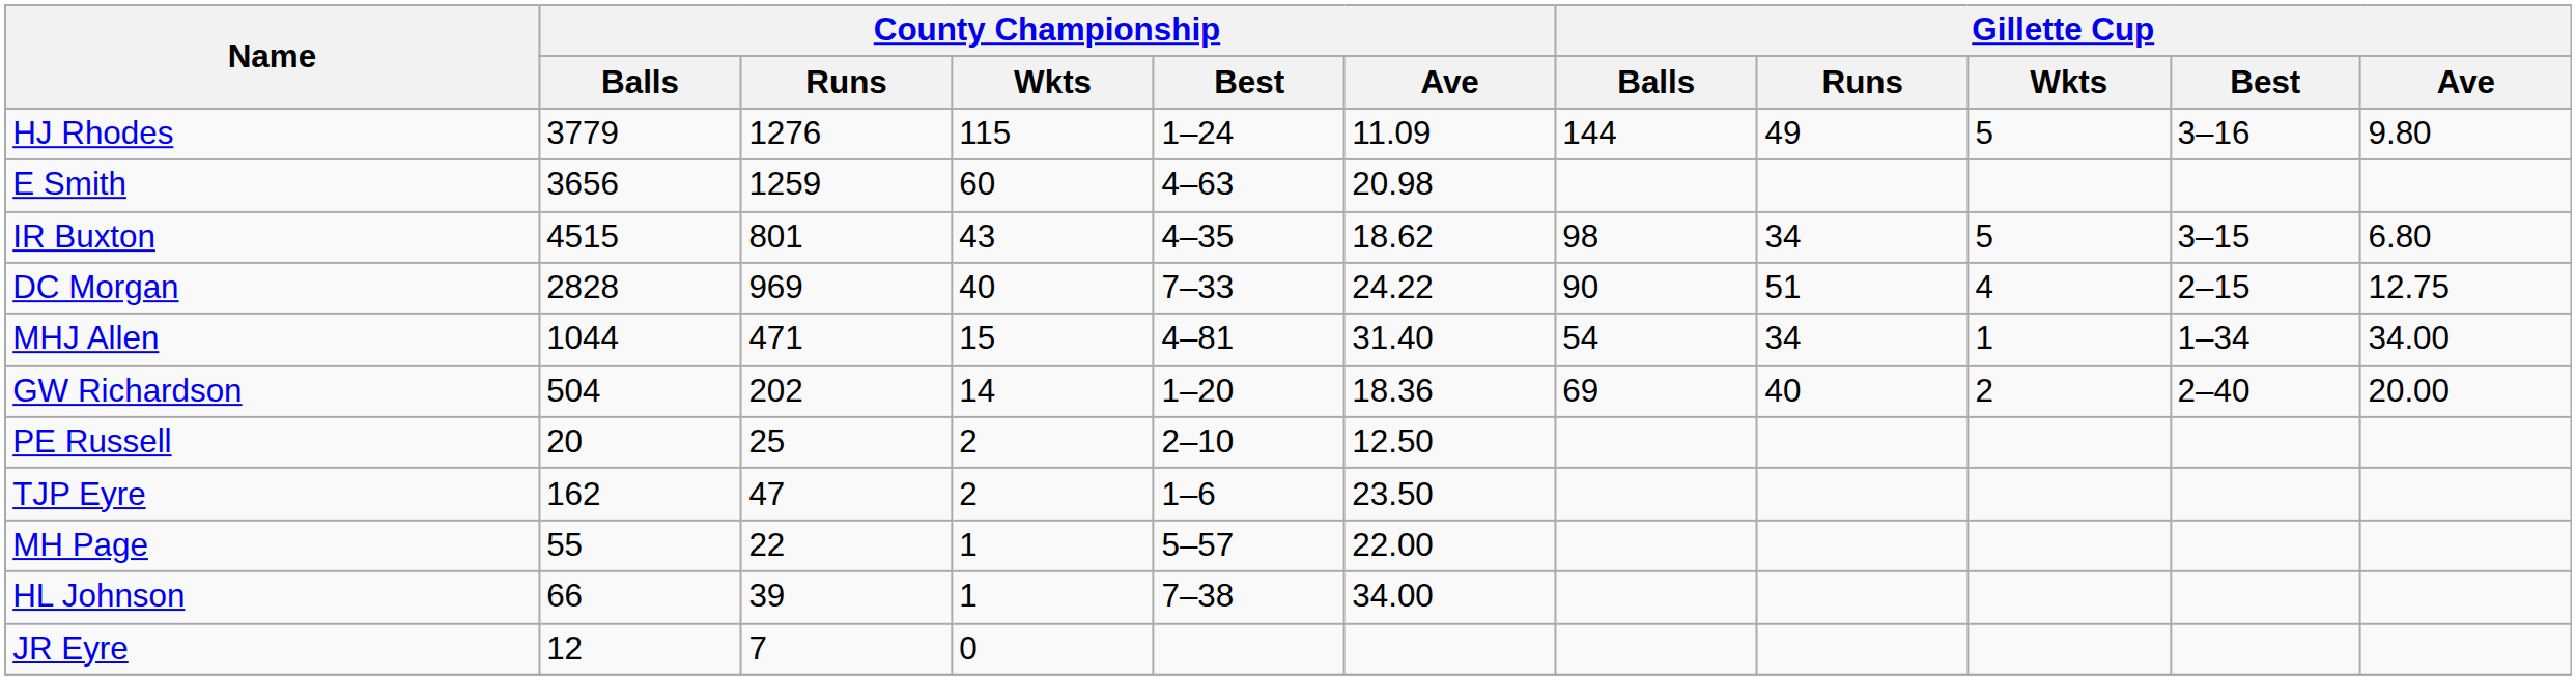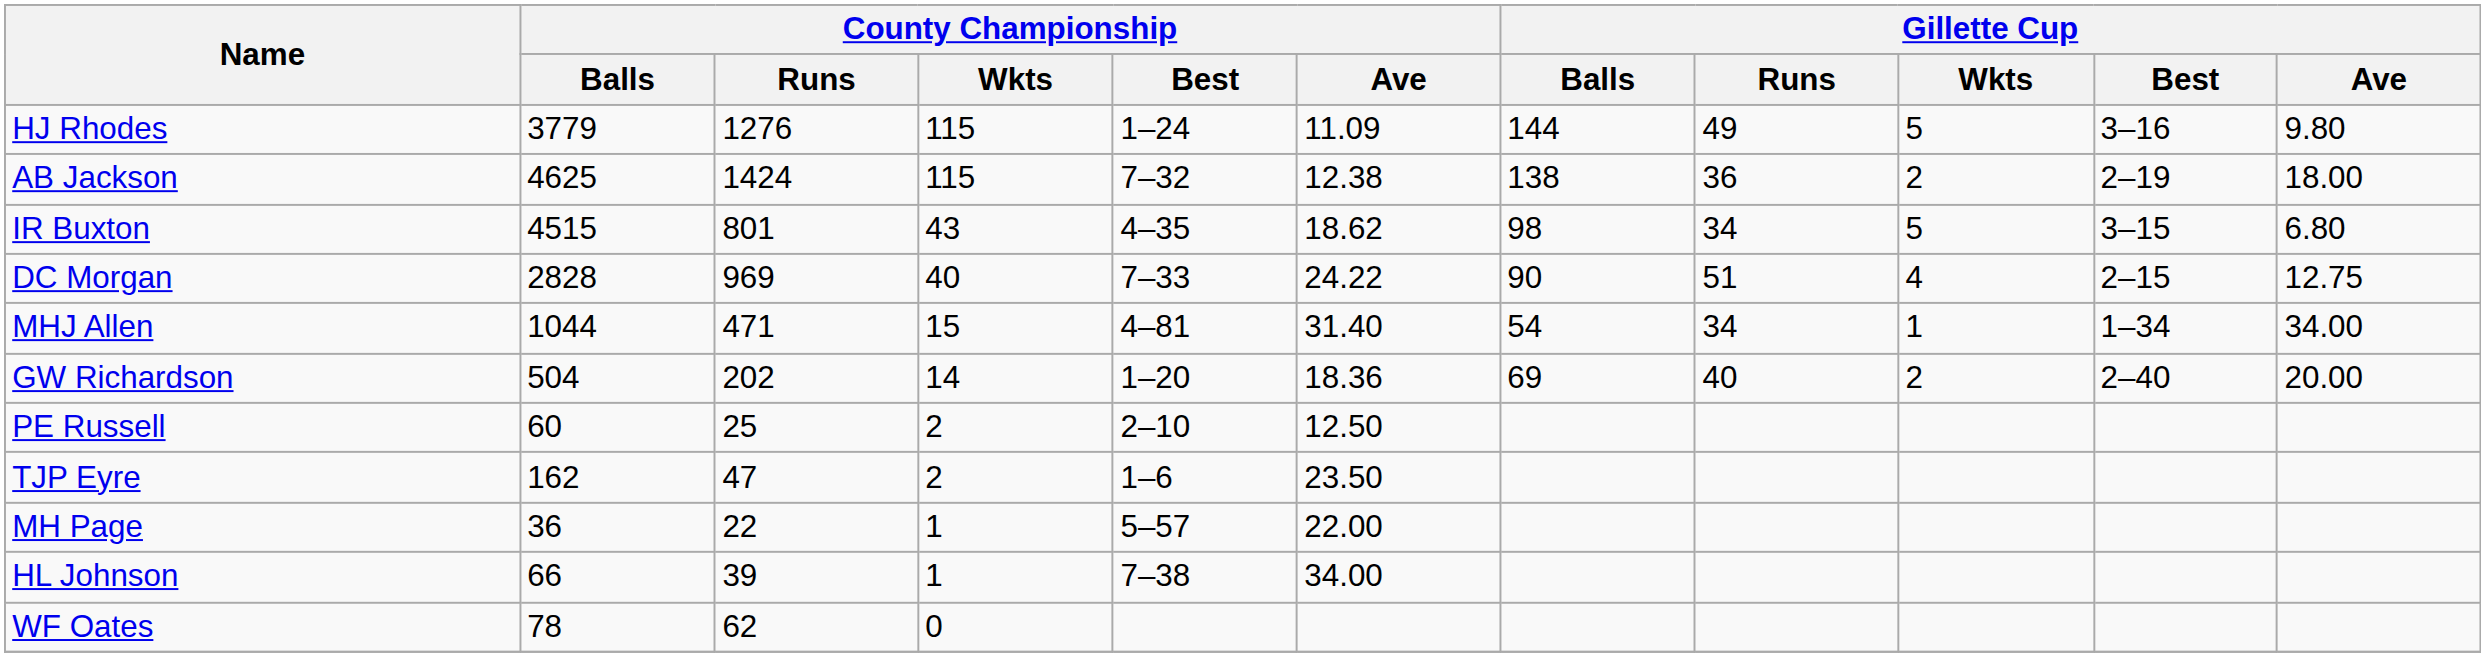+ row: AB Jackson | 4625 | 1424 | 115 | 7–32 | 12.38 | 138 | 36 | 2 | 2–19 | 18.00
- row: E Smith | 3656 | 1259 | 60 | 4–63 | 20.98
PE Russell | County Championship / Balls: 20 -> 60
MH Page | County Championship / Balls: 55 -> 36
+ row: WF Oates | 78 | 62 | 0
- row: JR Eyre | 12 | 7 | 0
